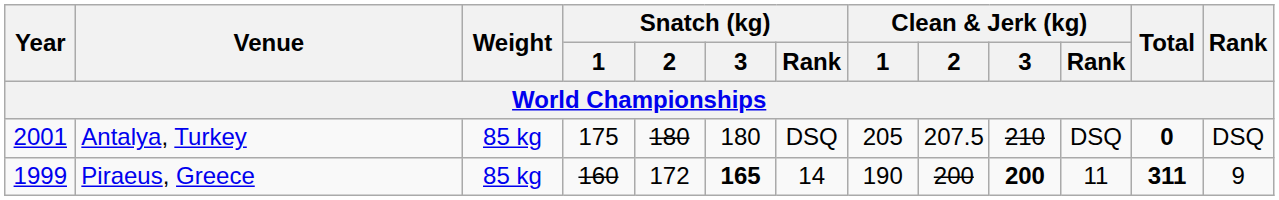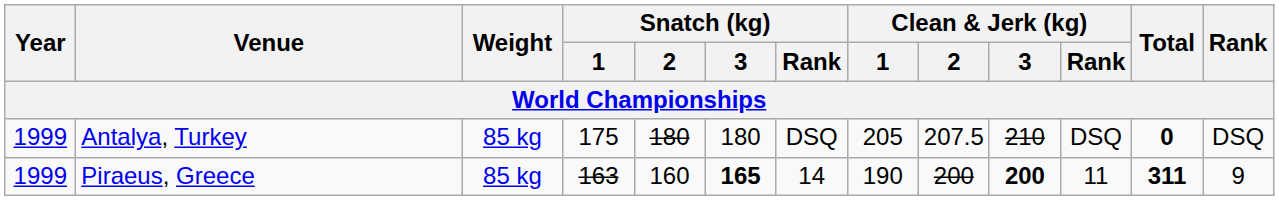Antalya, Turkey | Year: 2001 -> 1999
Piraeus, Greece | Snatch (kg) / 1: 160 -> 163
Piraeus, Greece | Snatch (kg) / 2: 172 -> 160
